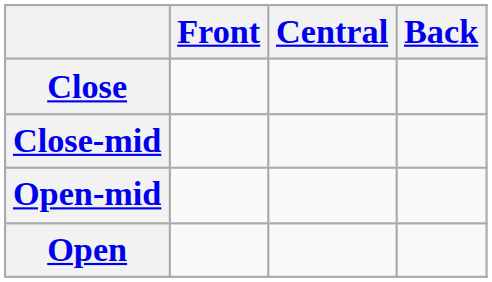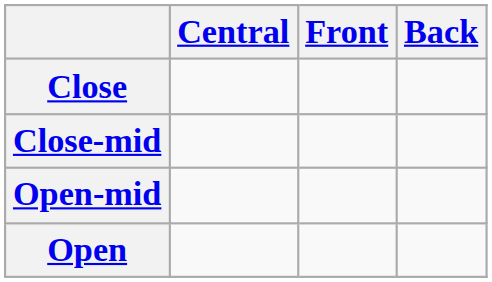columns swapped: Front <-> Central
